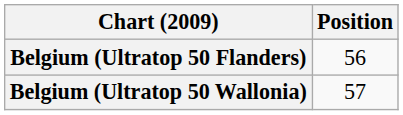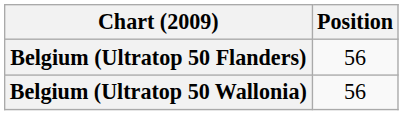Belgium (Ultratop 50 Wallonia) | Position: 57 -> 56
